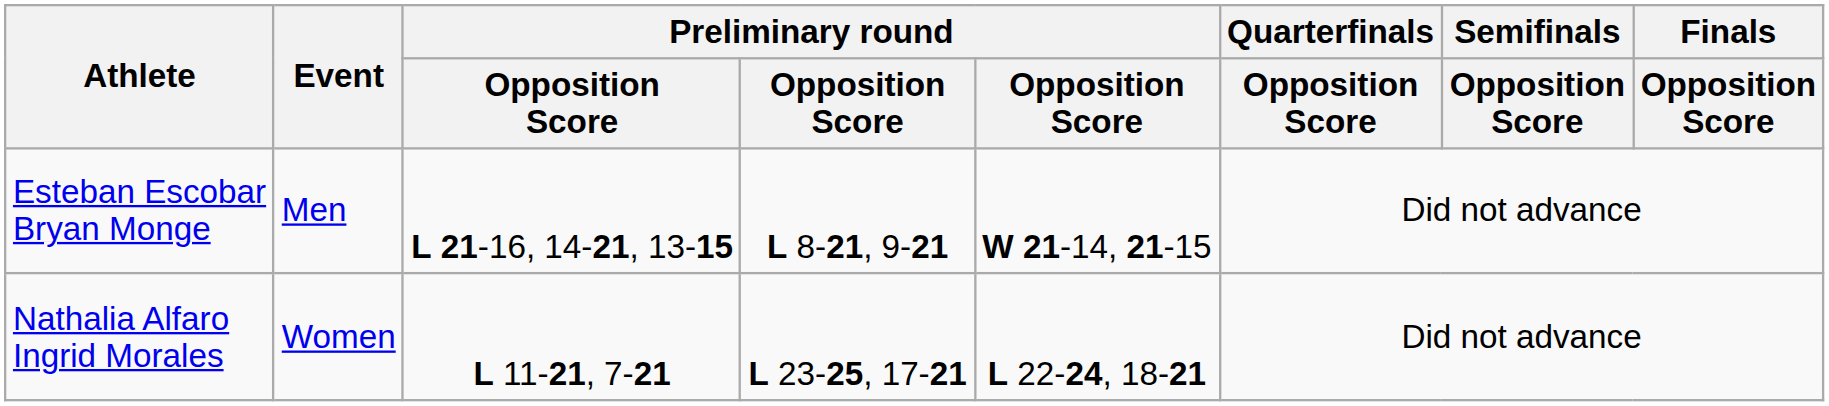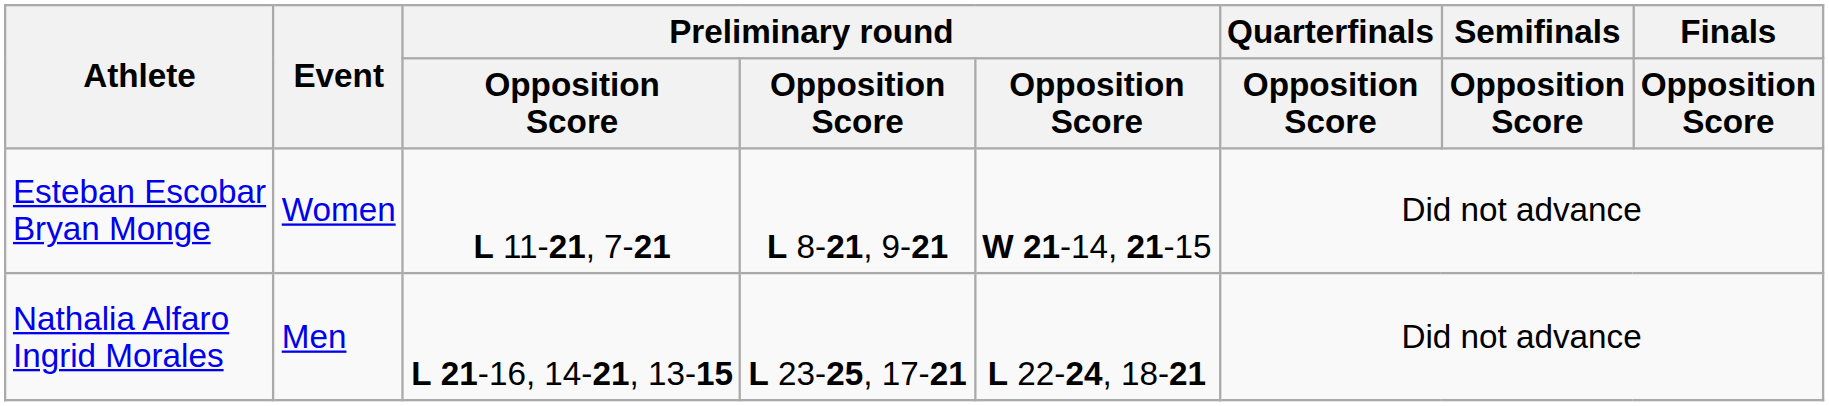Esteban Escobar Bryan Monge | Event: Men -> Women
Esteban Escobar Bryan Monge | column 3: L 21-16, 14-21, 13-15 -> L 11-21, 7-21
Nathalia Alfaro Ingrid Morales | Event: Women -> Men
Nathalia Alfaro Ingrid Morales | column 3: L 11-21, 7-21 -> L 21-16, 14-21, 13-15
